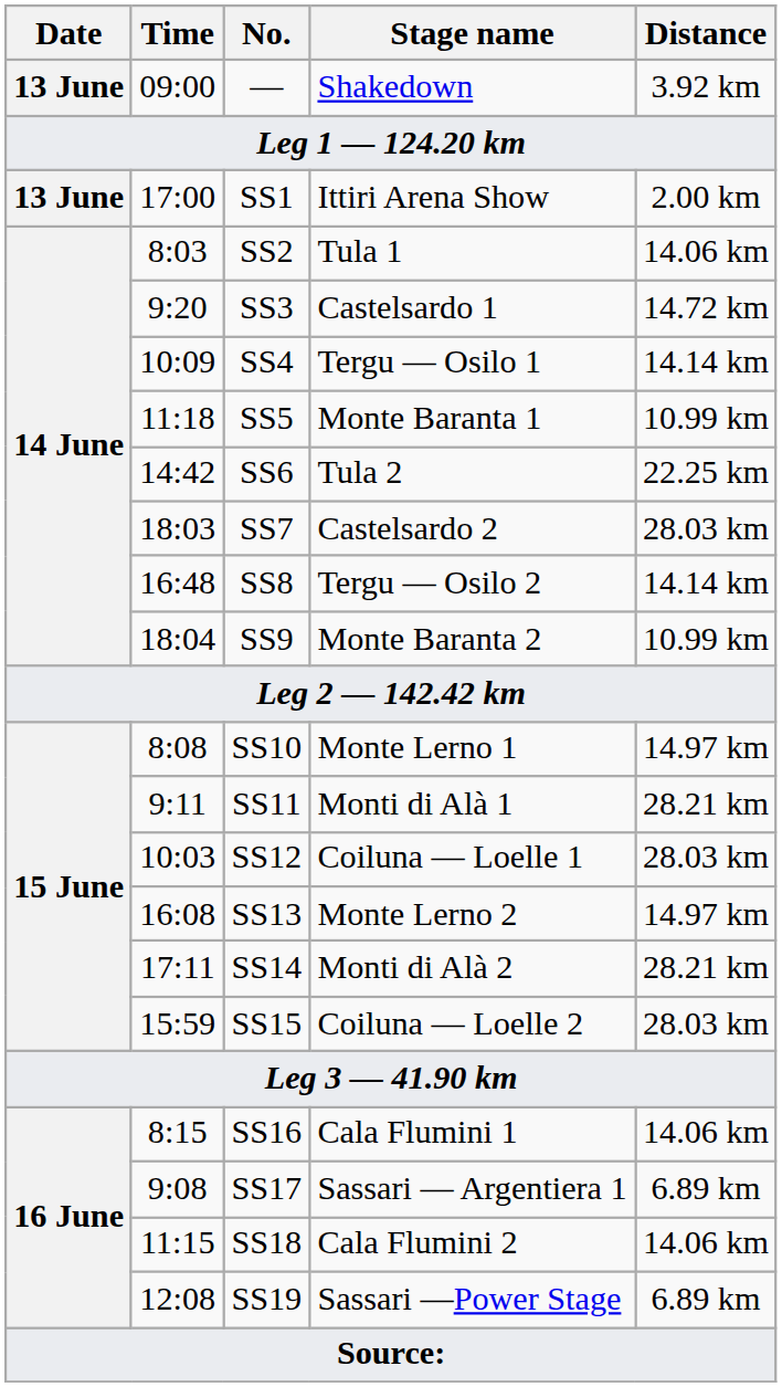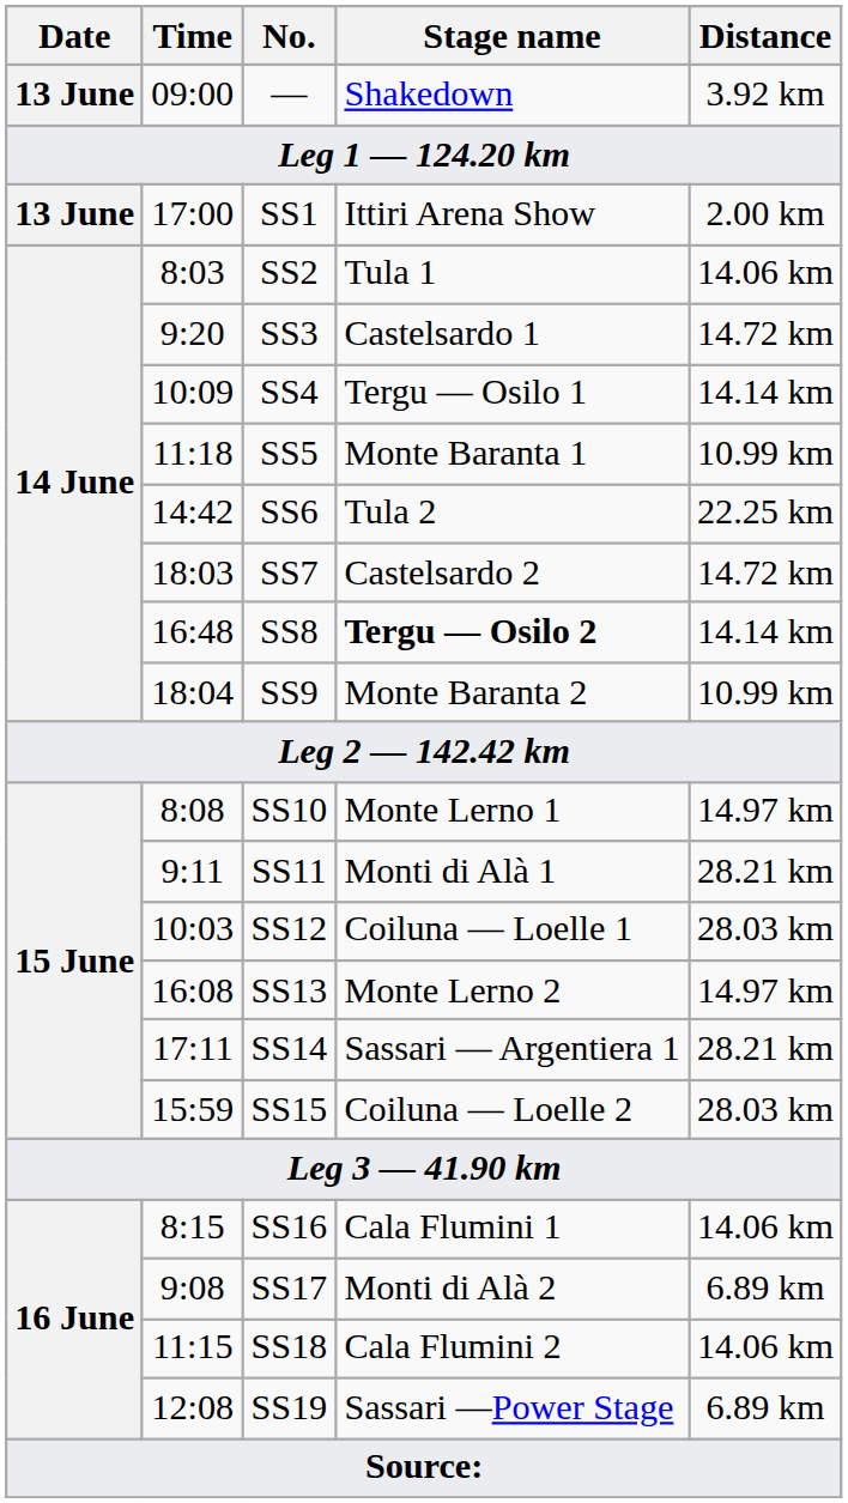SS7 | Distance: 28.03 km -> 14.72 km
SS8 | Stage name: normal -> bold
SS14 | Stage name: Monti di Alà 2 -> Sassari — Argentiera 1
SS17 | Stage name: Sassari — Argentiera 1 -> Monti di Alà 2
